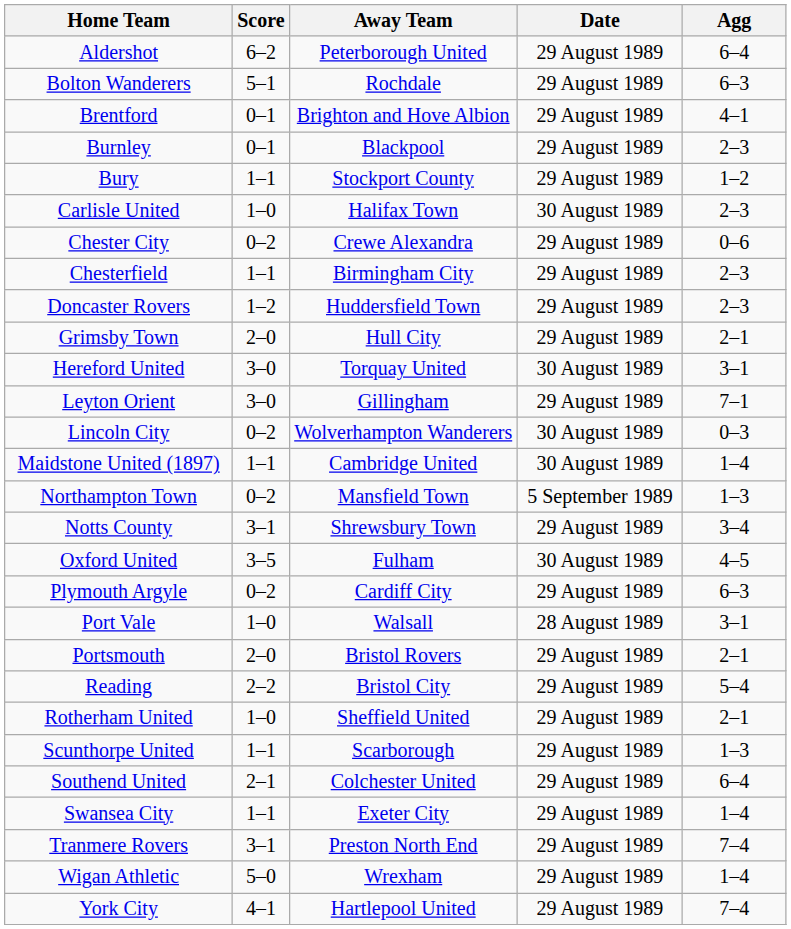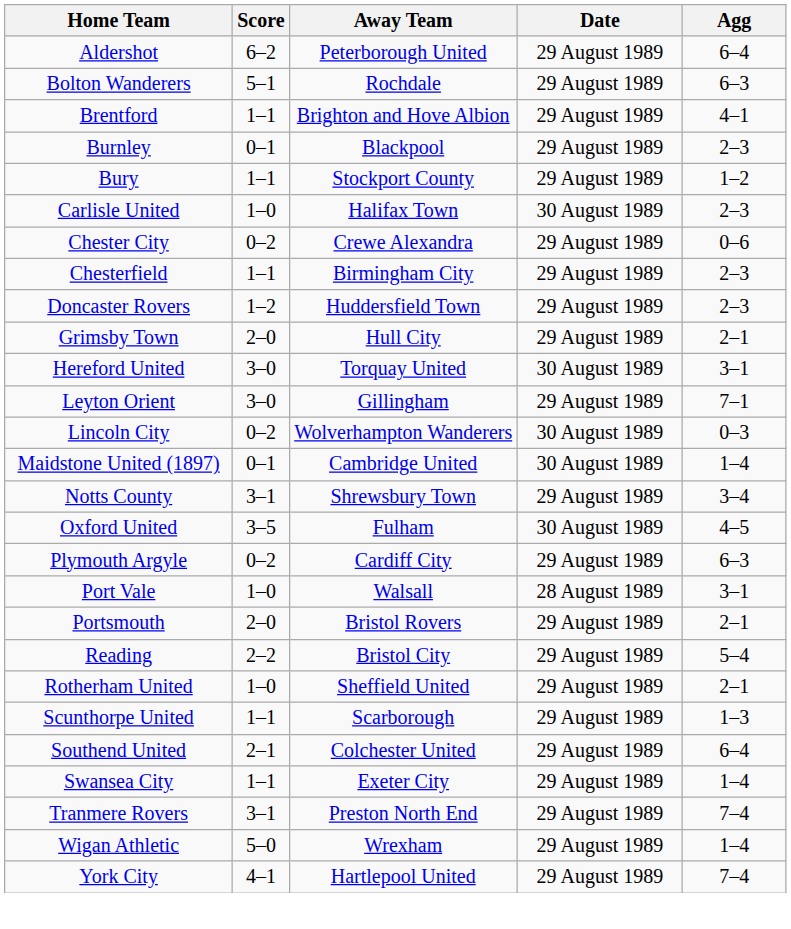Brentford | Score: 0–1 -> 1–1
Maidstone United (1897) | Score: 1–1 -> 0–1
- row: Northampton Town | 0–2 | Mansfield Town | 5 September 1989 | 1–3
